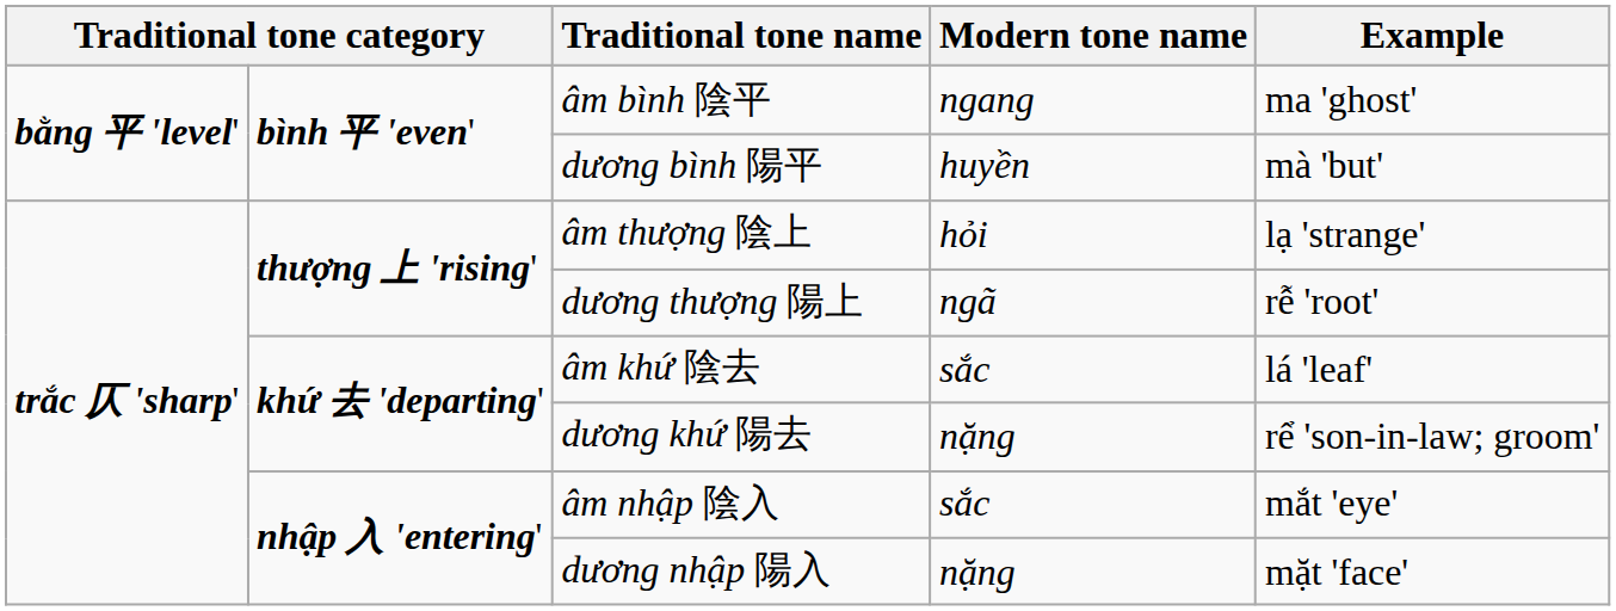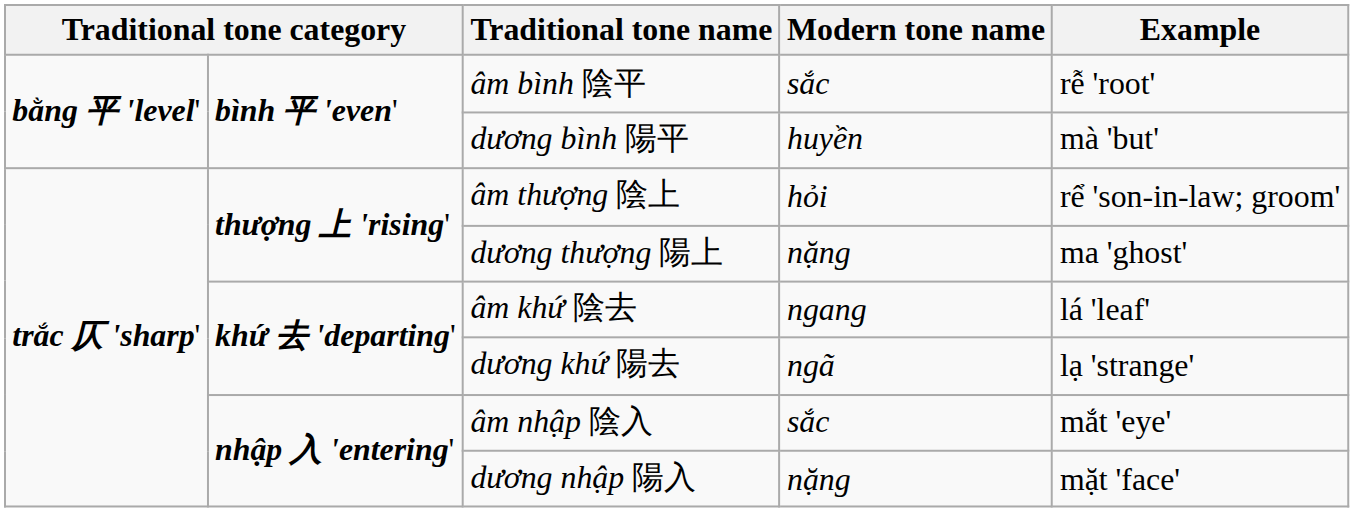âm bình 陰平 | Modern tone name: ngang -> sắc
âm bình 陰平 | Example: ma 'ghost' -> rễ 'root'
âm thượng 陰上 | Example: lạ 'strange' -> rể 'son-in-law; groom'
dương thượng 陽上 | Modern tone name: ngã -> nặng
dương thượng 陽上 | Example: rễ 'root' -> ma 'ghost'
âm khứ 陰去 | Modern tone name: sắc -> ngang
dương khứ 陽去 | Modern tone name: nặng -> ngã
dương khứ 陽去 | Example: rể 'son-in-law; groom' -> lạ 'strange'
